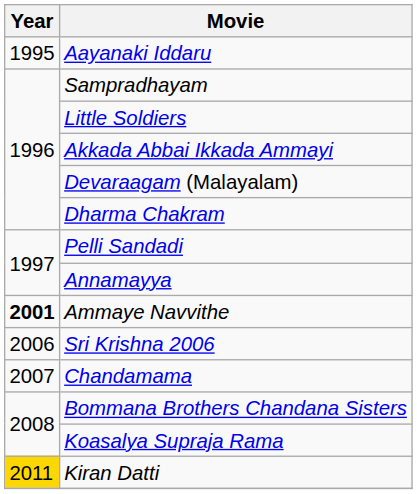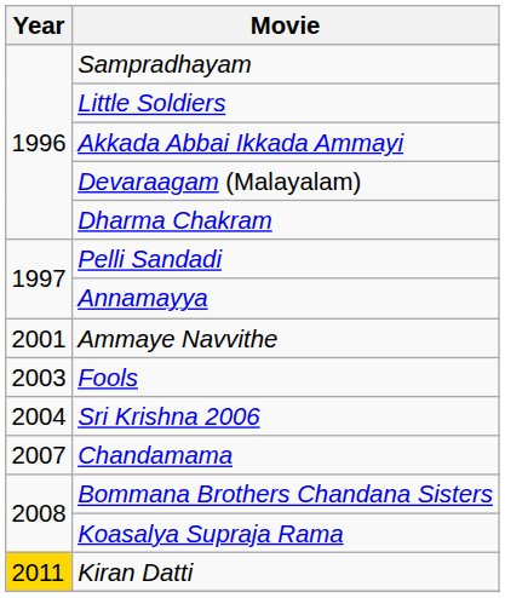- row: 1995 | Aayanaki Iddaru
Ammaye Navvithe | Year: bold -> normal
+ row: 2003 | Fools
Sri Krishna 2006 | Year: 2006 -> 2004
